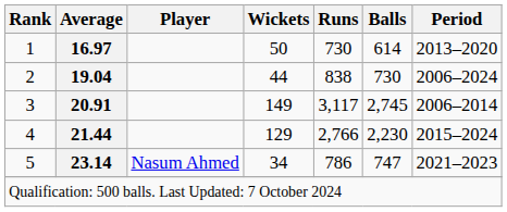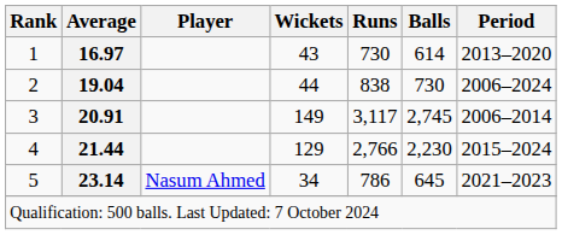1 | Wickets: 50 -> 43
5 | Balls: 747 -> 645
